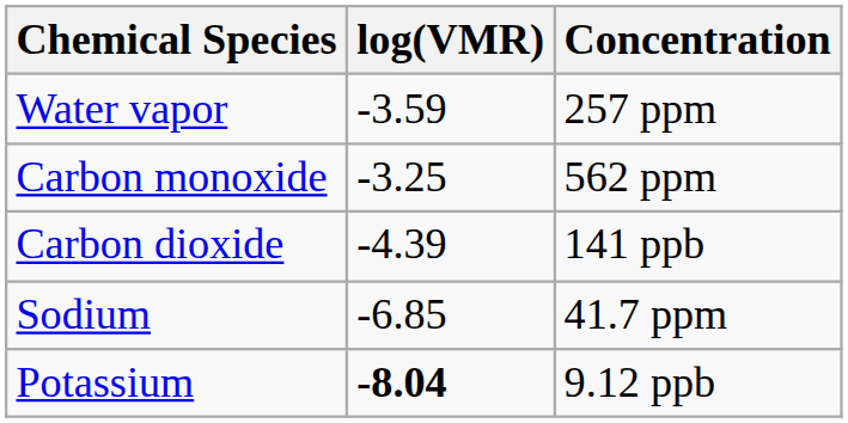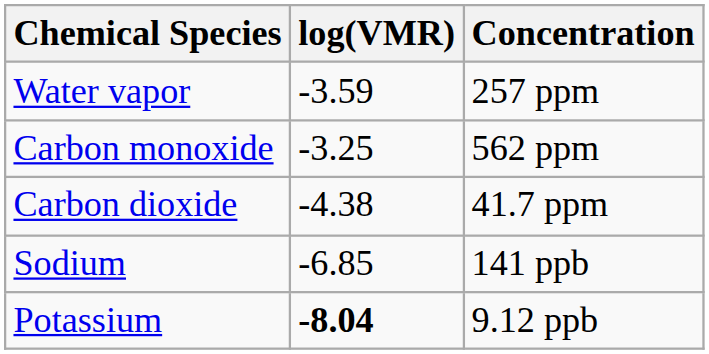Carbon dioxide | log(VMR): -4.39 -> -4.38
Carbon dioxide | Concentration: 141 ppb -> 41.7 ppm
Sodium | Concentration: 41.7 ppm -> 141 ppb
